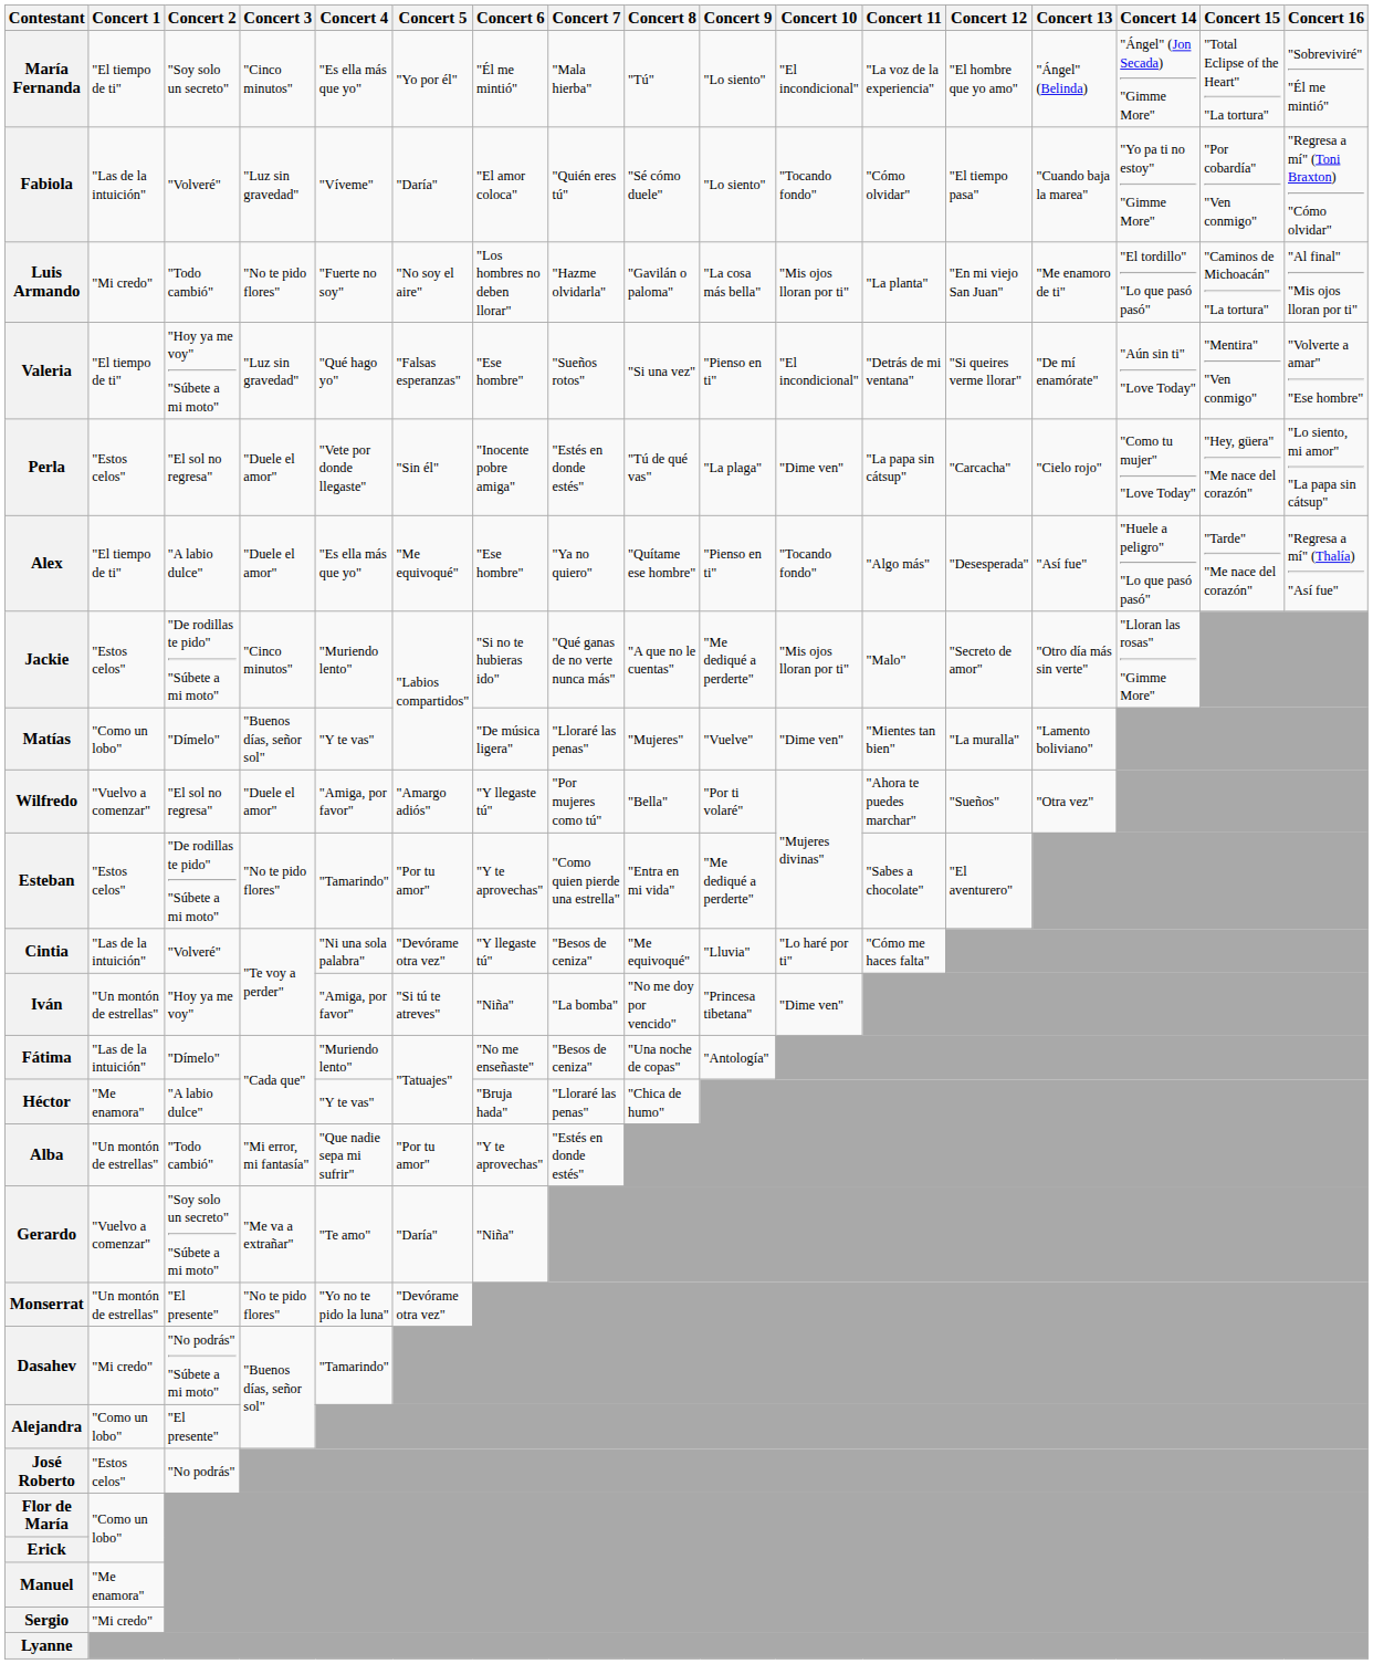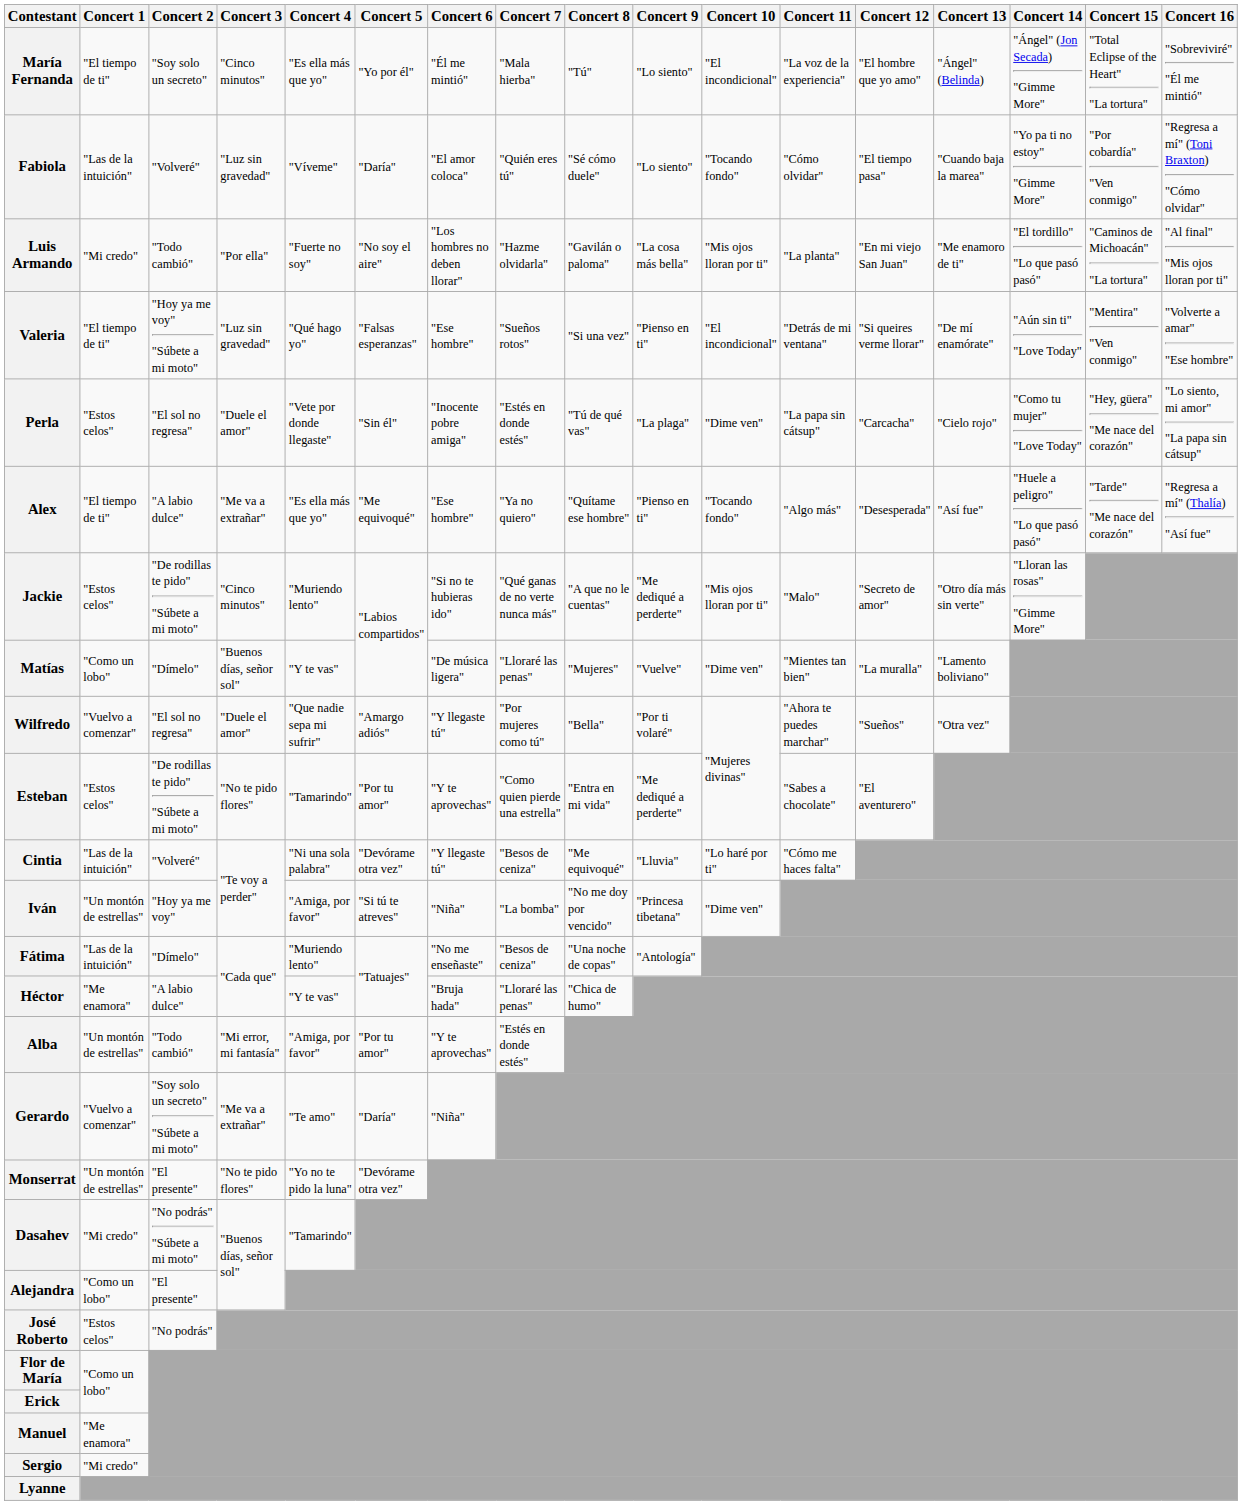Luis Armando | Concert 3: "No te pido flores" -> "Por ella"
Alex | Concert 3: "Duele el amor" -> "Me va a extrañar"
Wilfredo | Concert 4: "Amiga, por favor" -> "Que nadie sepa mi sufrir"
Alba | Concert 4: "Que nadie sepa mi sufrir" -> "Amiga, por favor"
